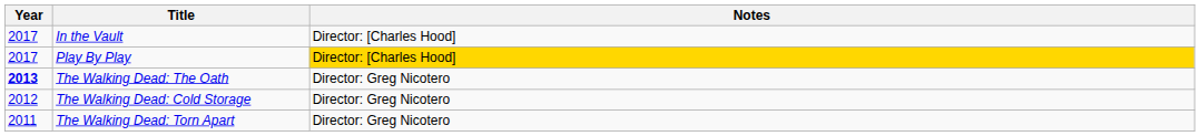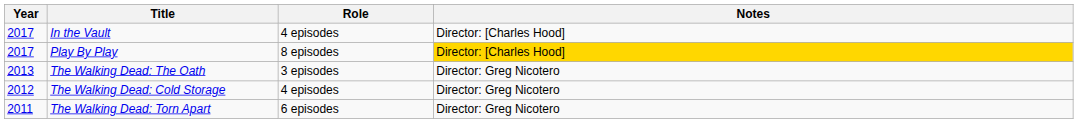+ column: Role | 4 episodes | 8 episodes | 3 episodes | 4 episodes | 6 episodes
The Walking Dead: The Oath | Year: bold -> normal
